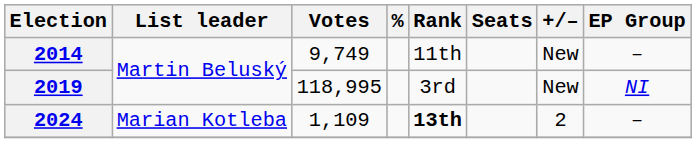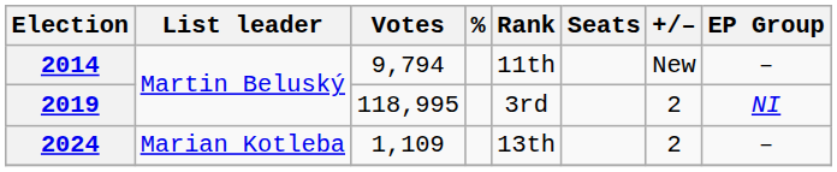2014 | Votes: 9,749 -> 9,794
2019 | +/–: New -> 2
2024 | Rank: bold -> normal
